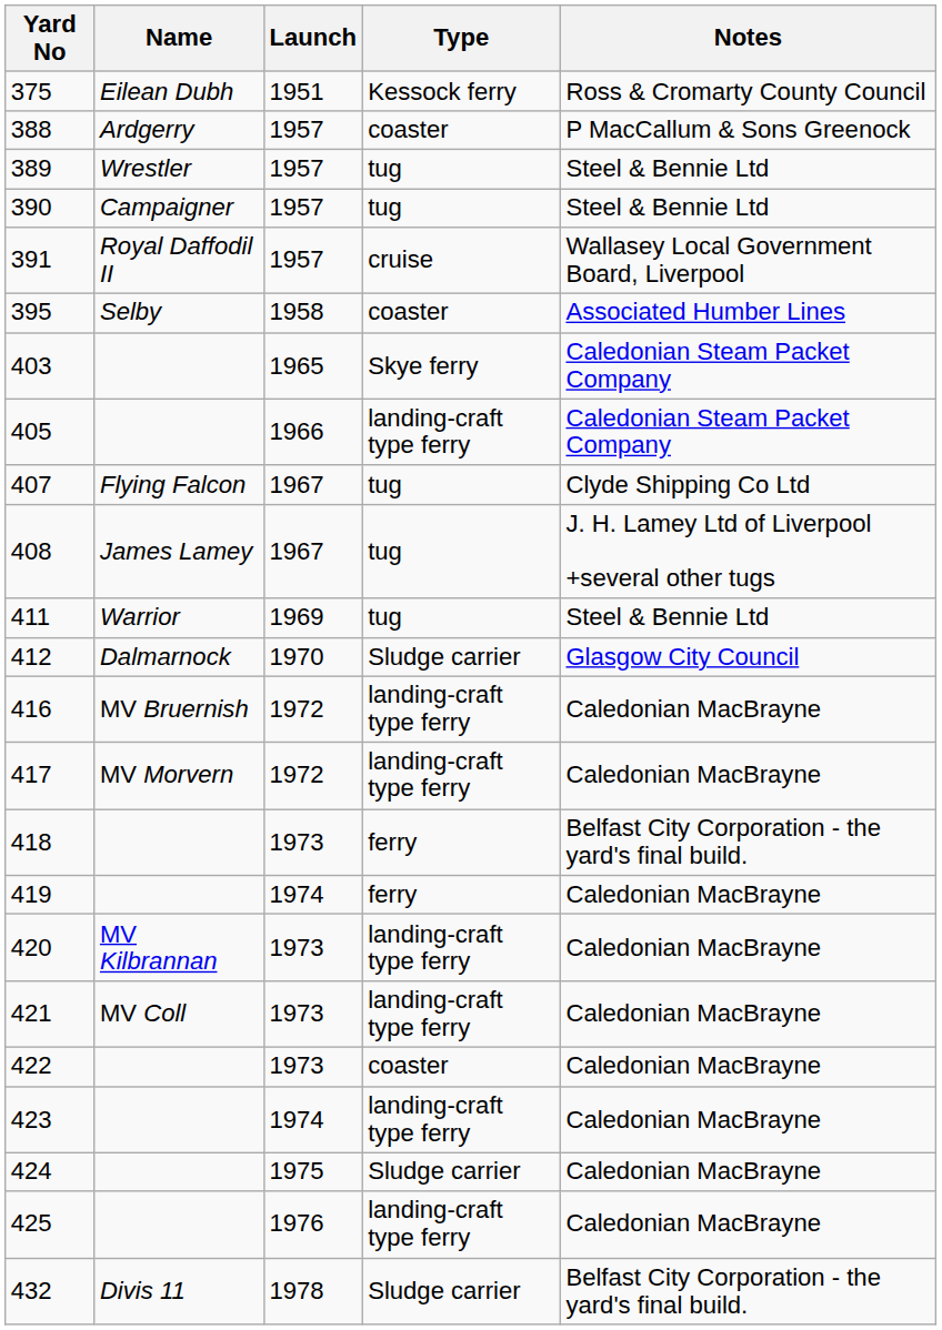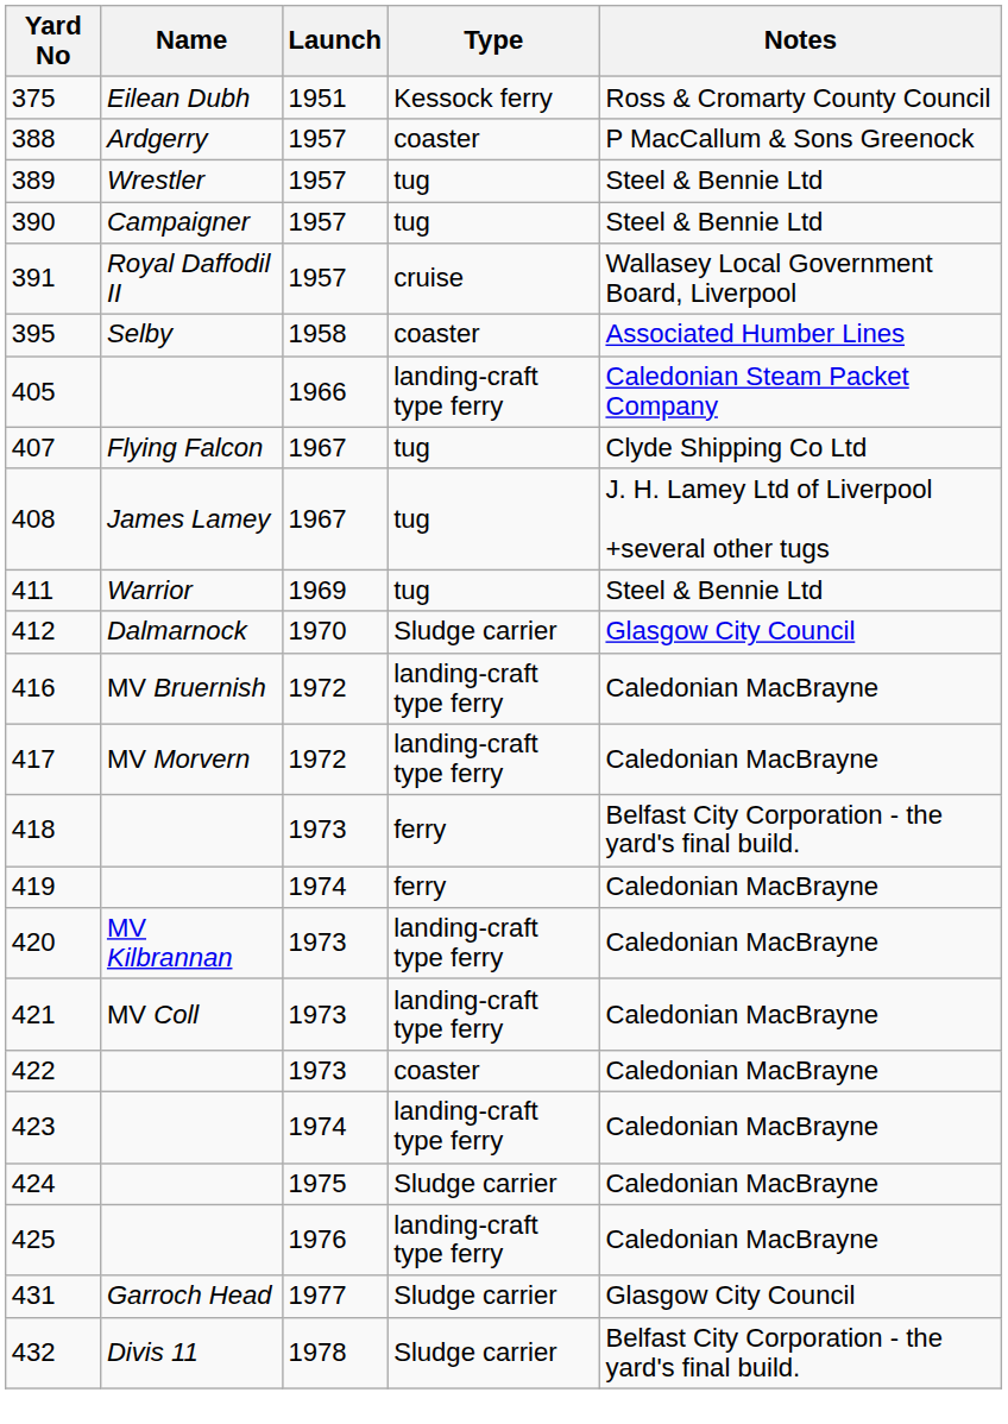- row: 403 | 1965 | Skye ferry | Caledonian Steam Packet Company
+ row: 431 | Garroch Head | 1977 | Sludge carrier | Glasgow City Council
